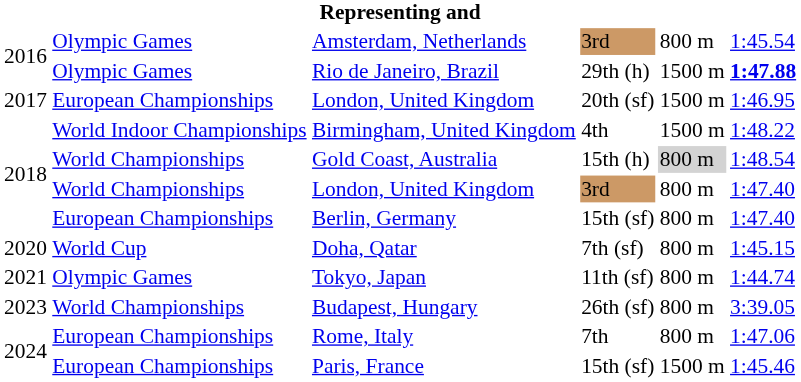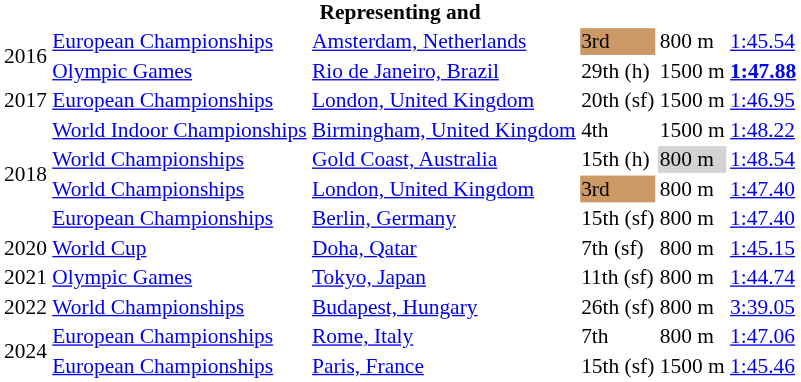Amsterdam, Netherlands | column 2: Olympic Games -> European Championships
Budapest, Hungary | column 1: 2023 -> 2022
